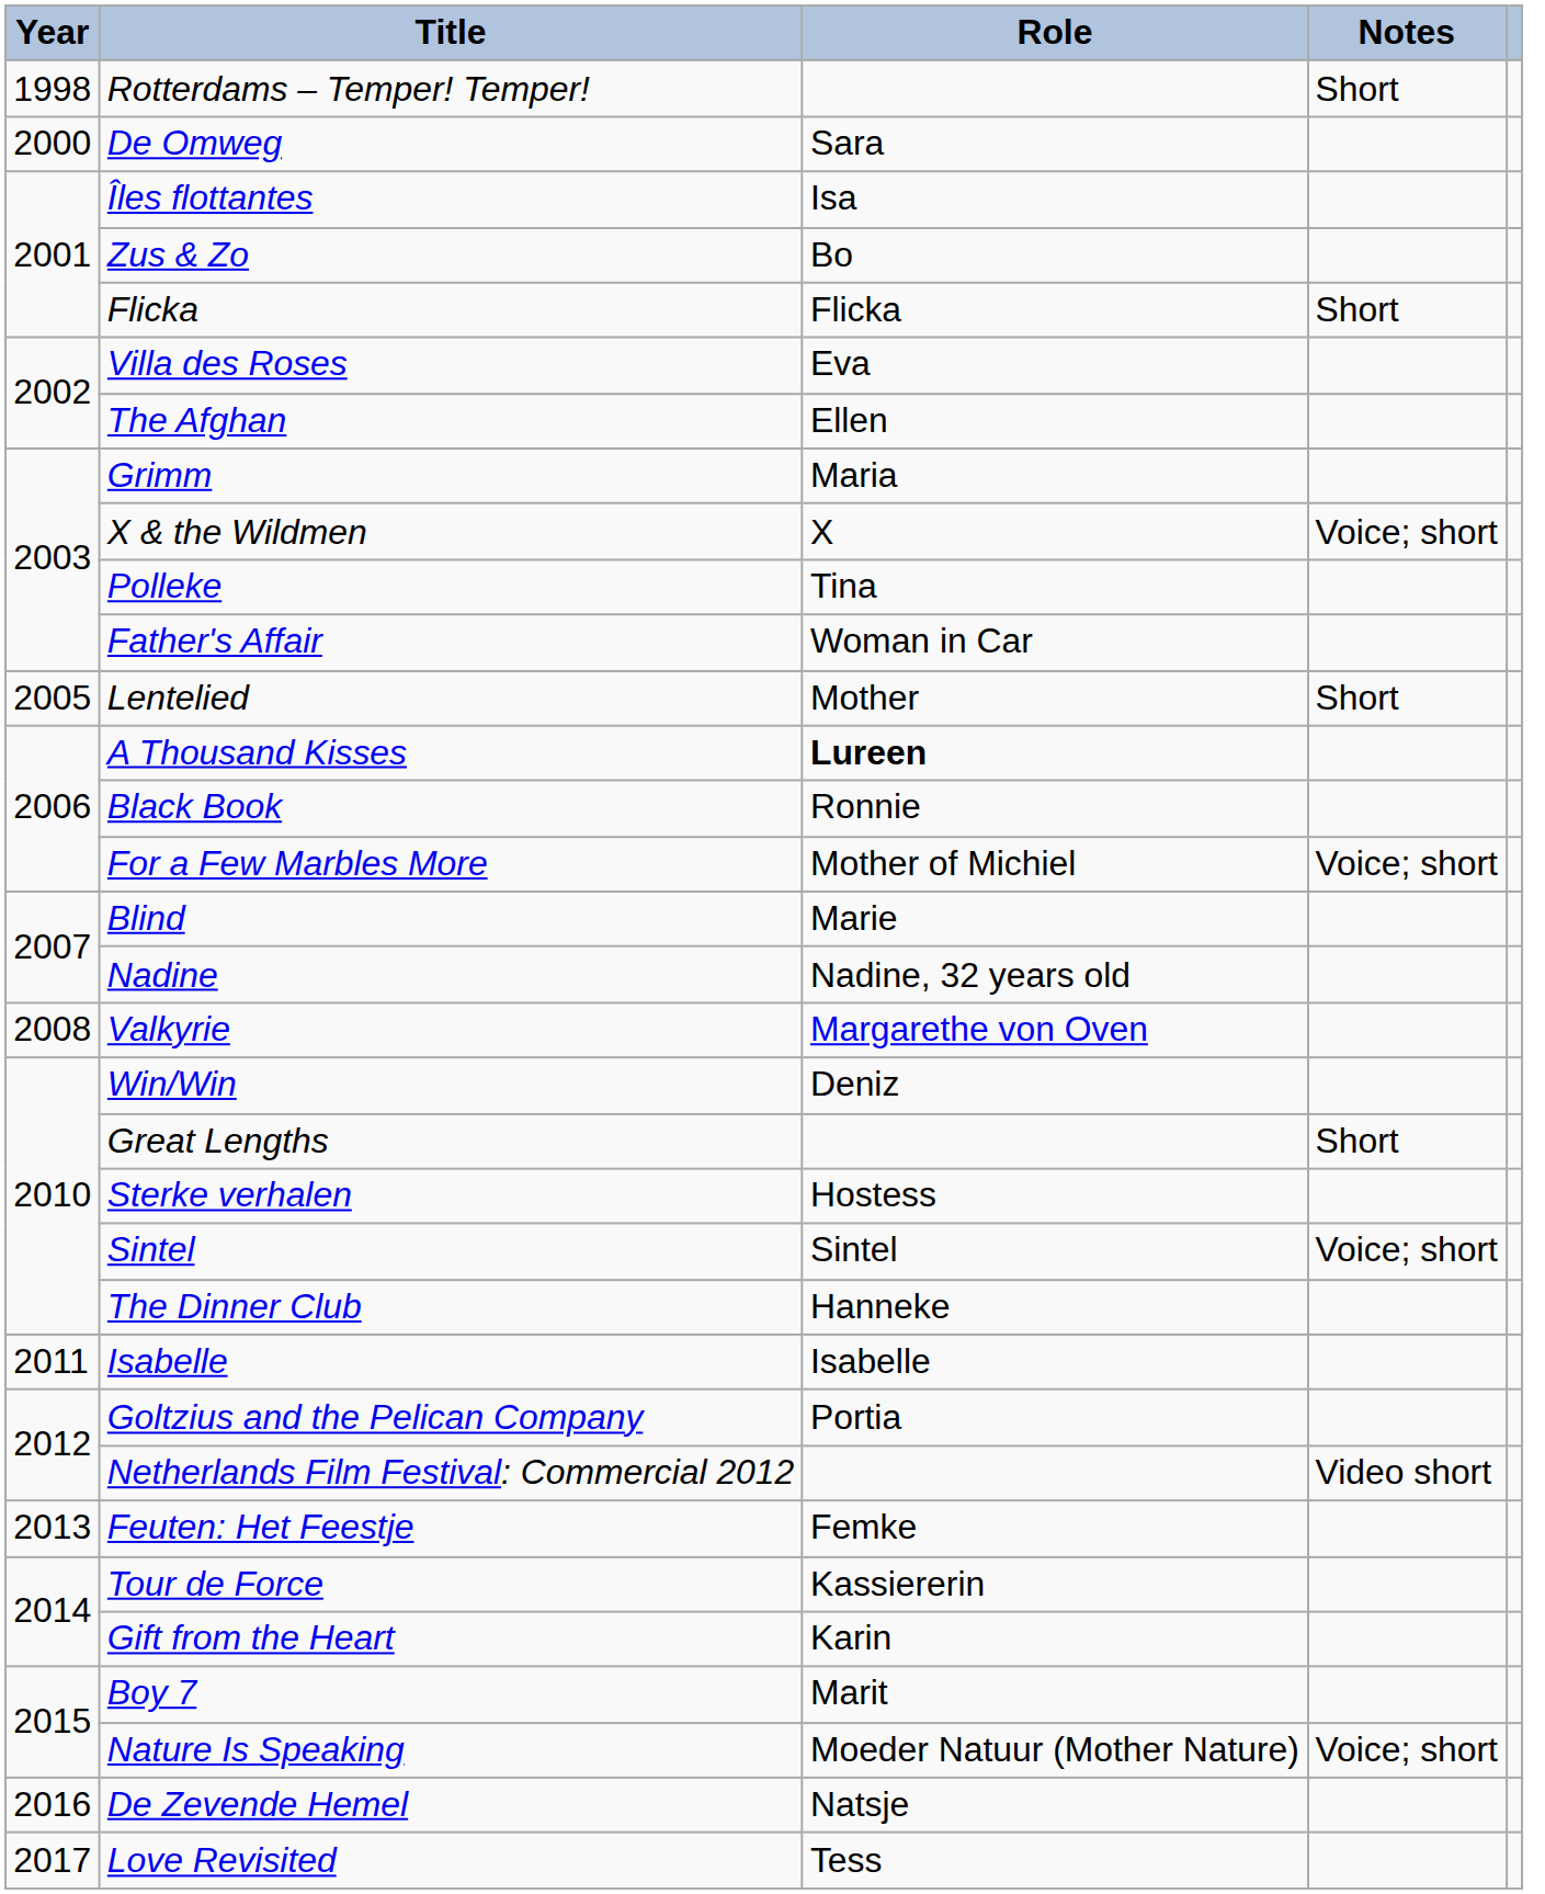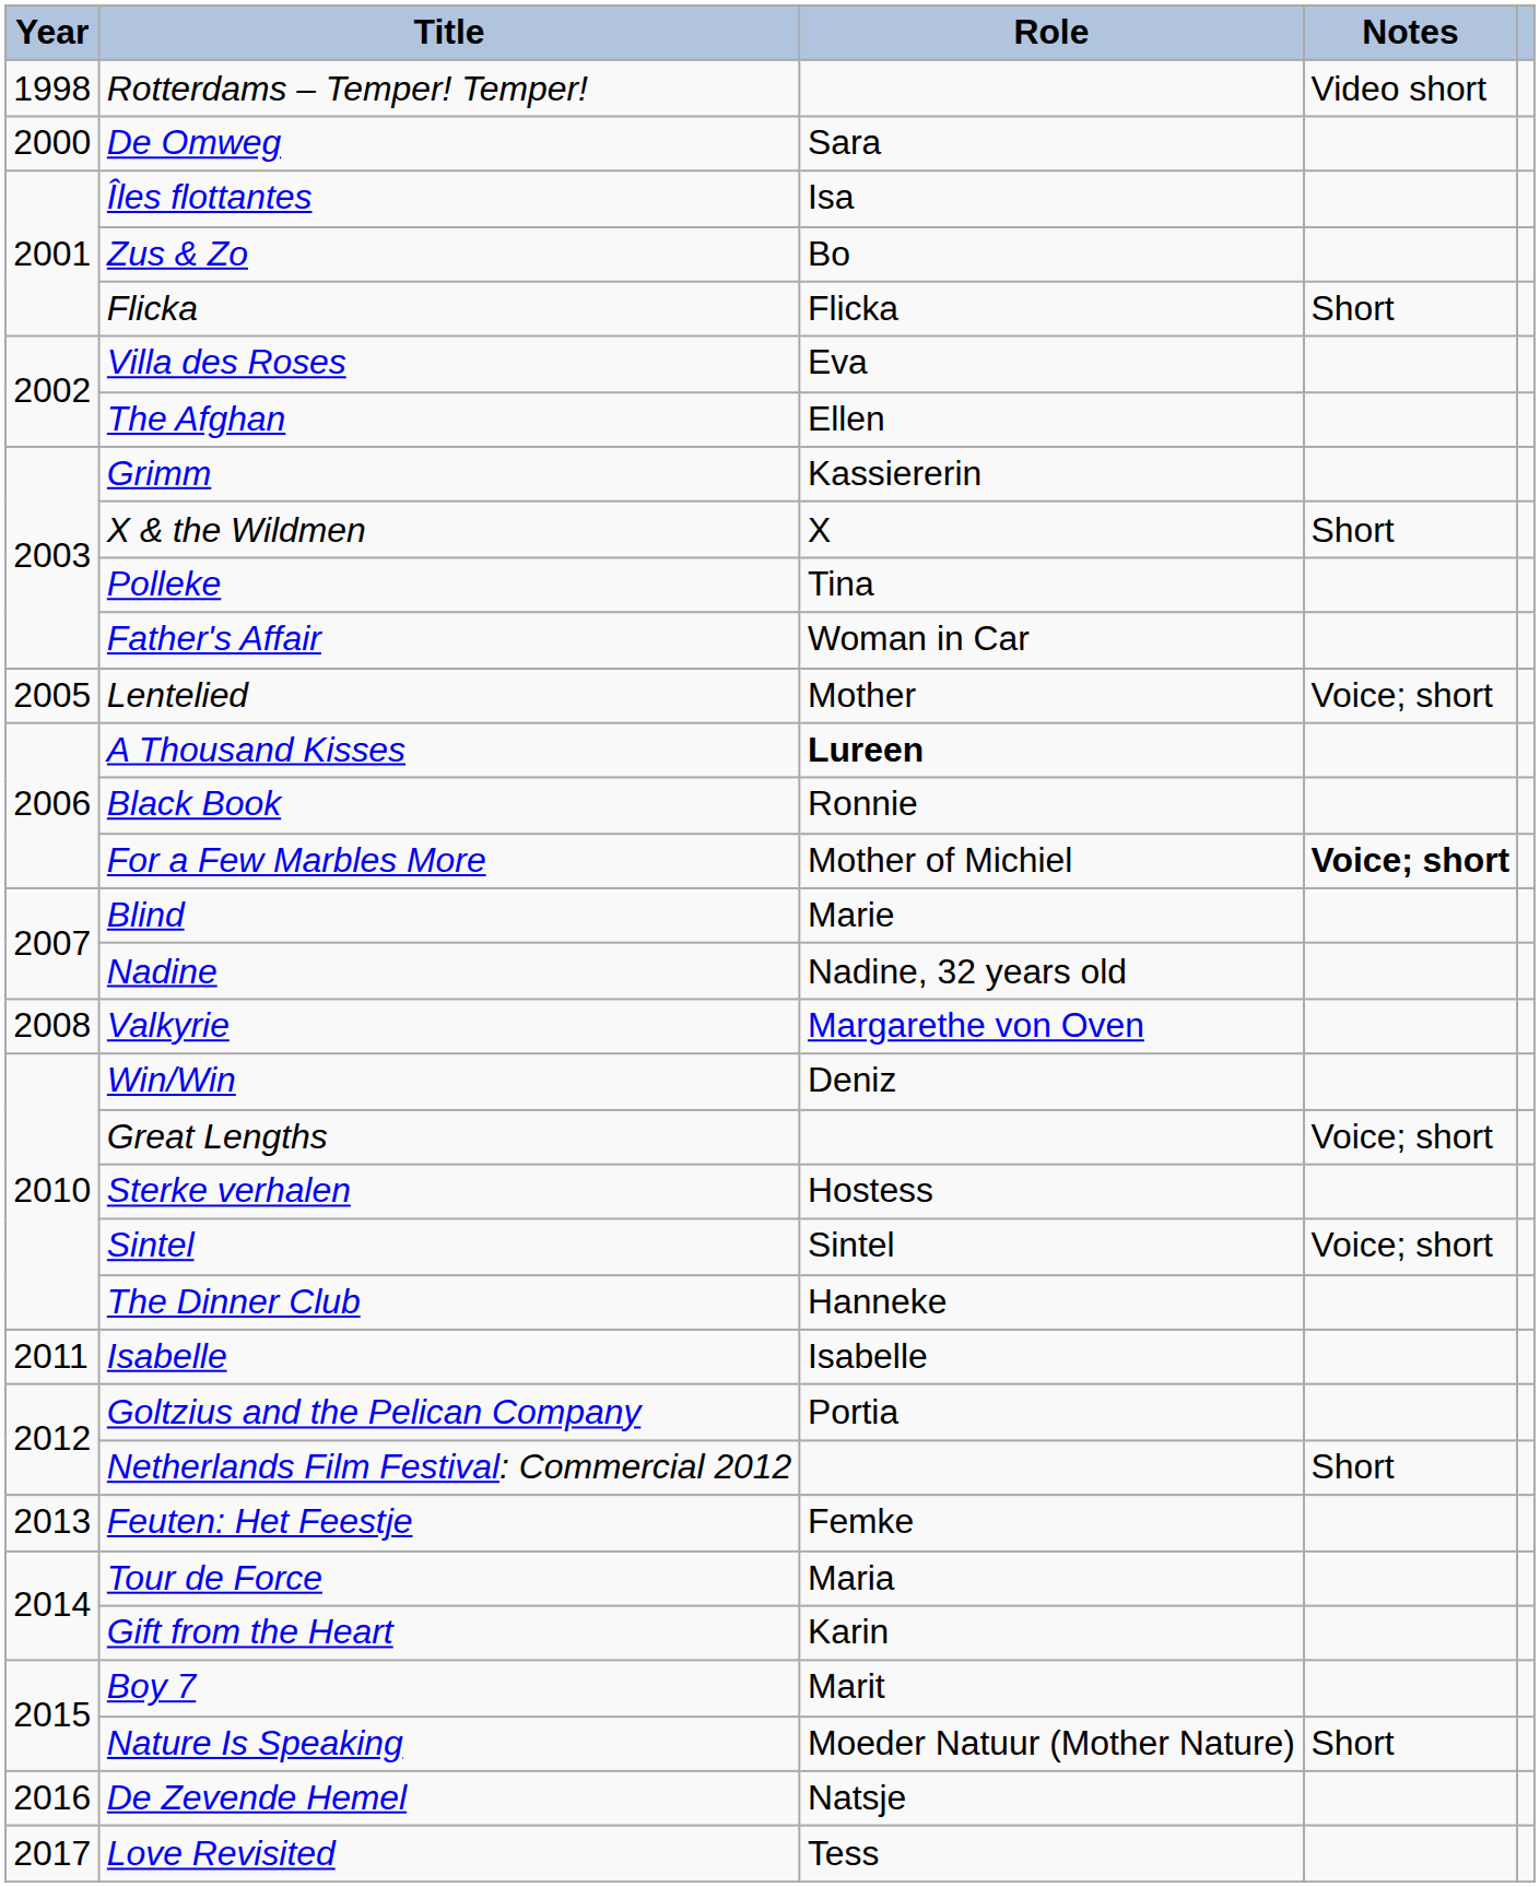Rotterdams – Temper! Temper! | Notes: Short -> Video short
Grimm | Role: Maria -> Kassiererin
X & the Wildmen | Notes: Voice; short -> Short
Lentelied | Notes: Short -> Voice; short
For a Few Marbles More | Notes: normal -> bold
Great Lengths | Notes: Short -> Voice; short
Netherlands Film Festival: Commercial 2012 | Notes: Video short -> Short
Tour de Force | Role: Kassiererin -> Maria
Nature Is Speaking | Notes: Voice; short -> Short
